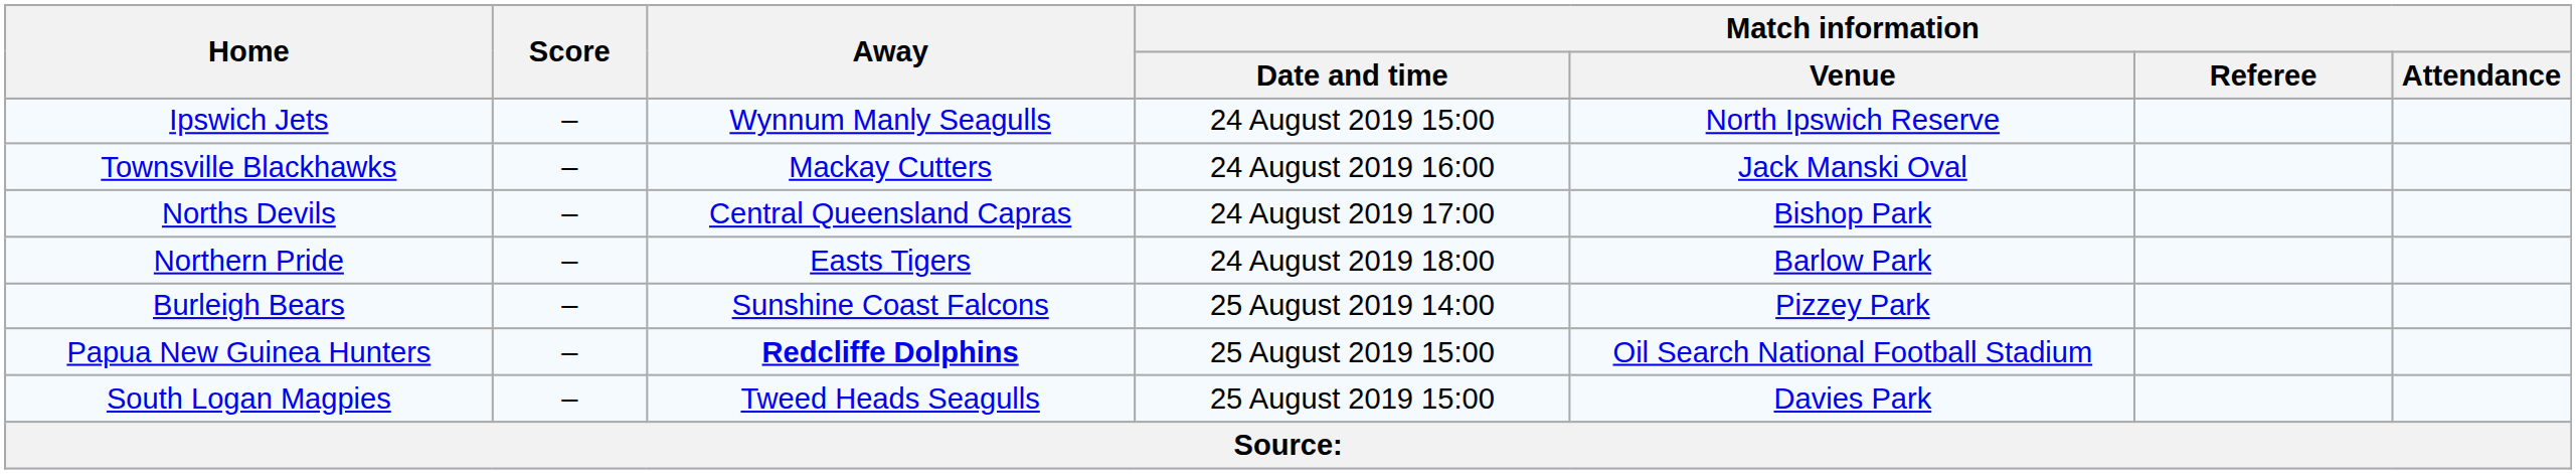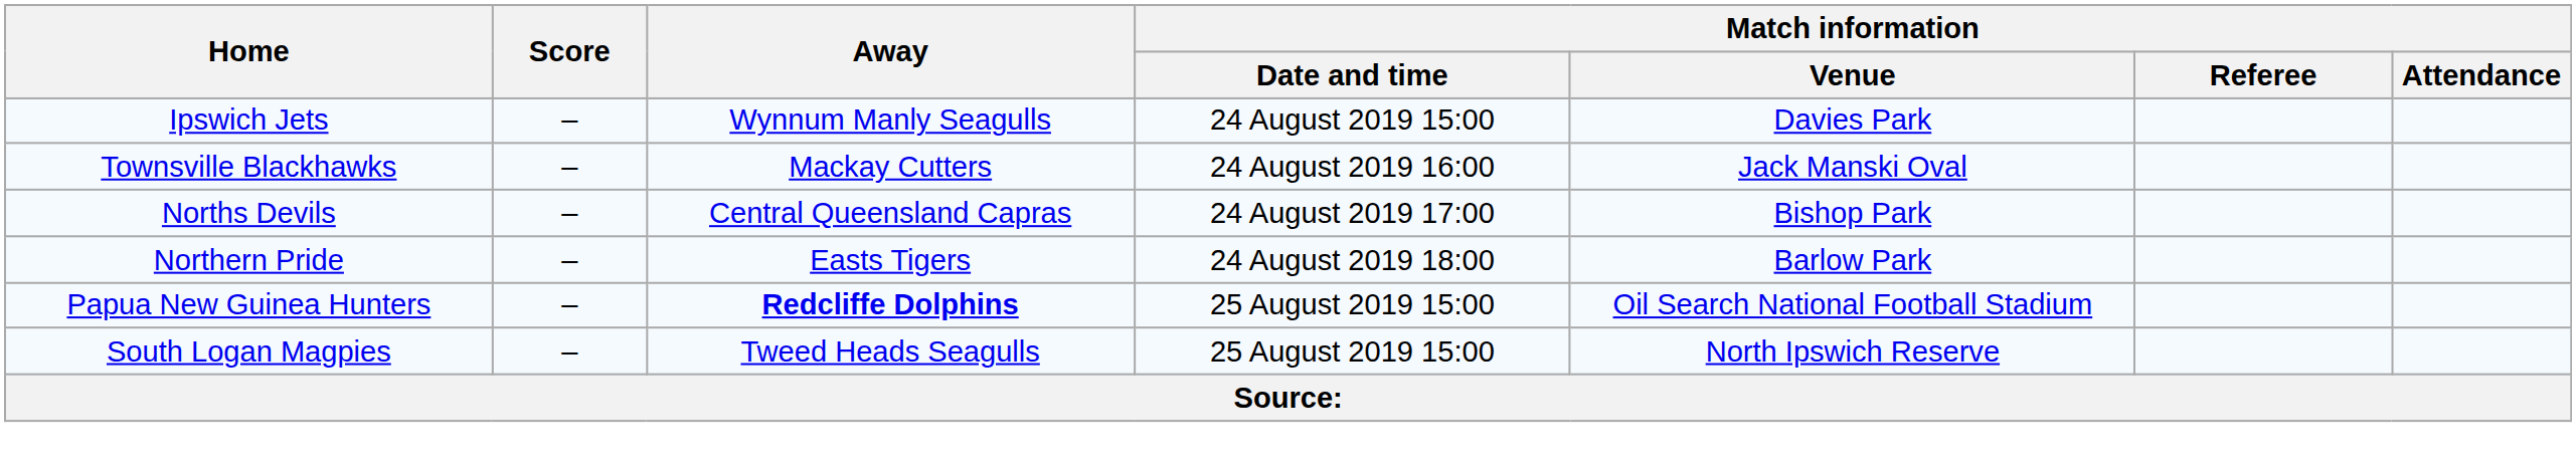Ipswich Jets | Match information / Venue: North Ipswich Reserve -> Davies Park
- row: Burleigh Bears | – | Sunshine Coast Falcons | 25 August 2019 14:00 | Pizzey Park
South Logan Magpies | Match information / Venue: Davies Park -> North Ipswich Reserve
